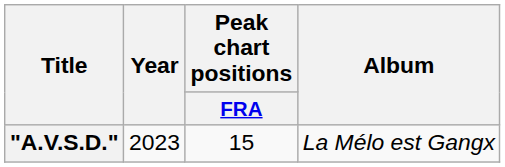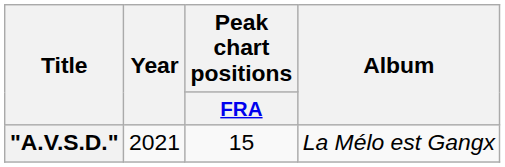"A.V.S.D." | Year: 2023 -> 2021
